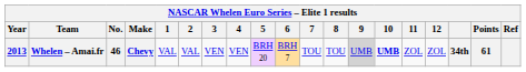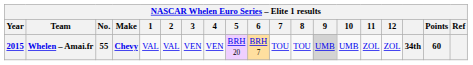Whelen – Amai.fr | Year: 2013 -> 2015
Whelen – Amai.fr | No.: 46 -> 55
Whelen – Amai.fr | 10: bold -> normal
Whelen – Amai.fr | Points: 61 -> 60
